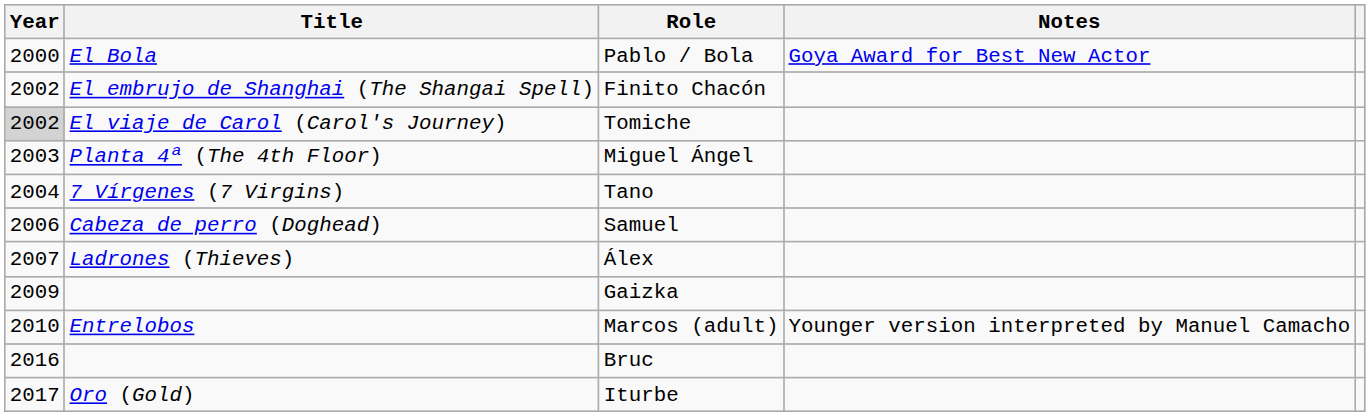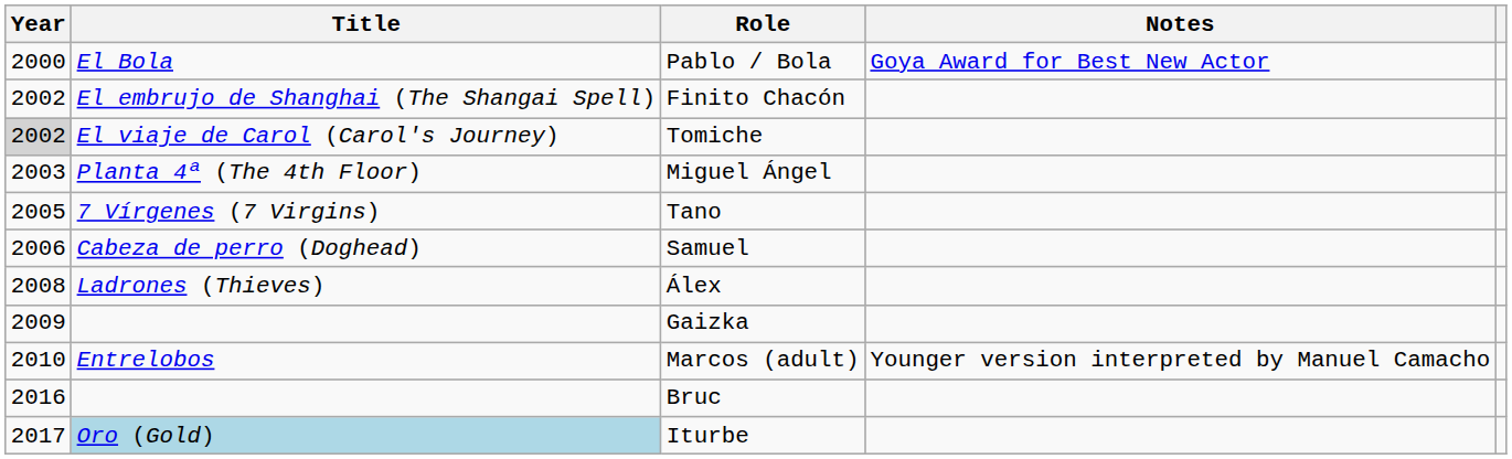Tano | Year: 2004 -> 2005
Álex | Year: 2007 -> 2008
Iturbe | Title: no background -> lightblue background
